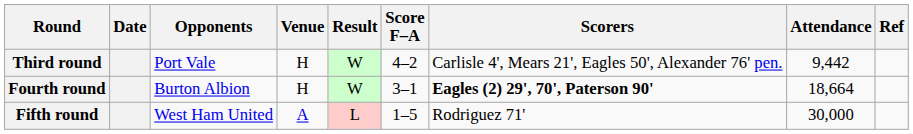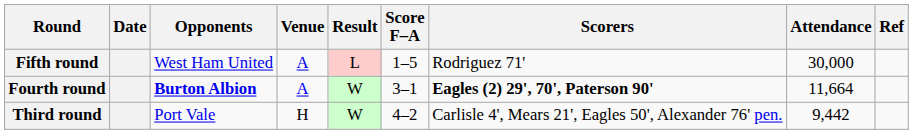rows swapped: Third round <-> Fifth round
Fourth round | Opponents: normal -> bold
Fourth round | Venue: H -> A
Fourth round | Attendance: 18,664 -> 11,664
